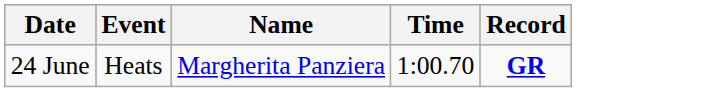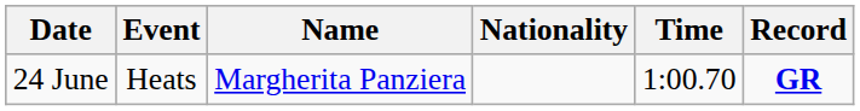+ column: Nationality
